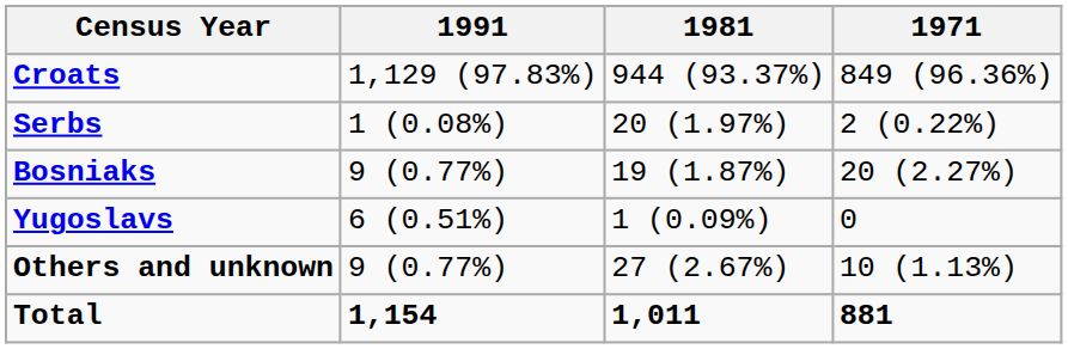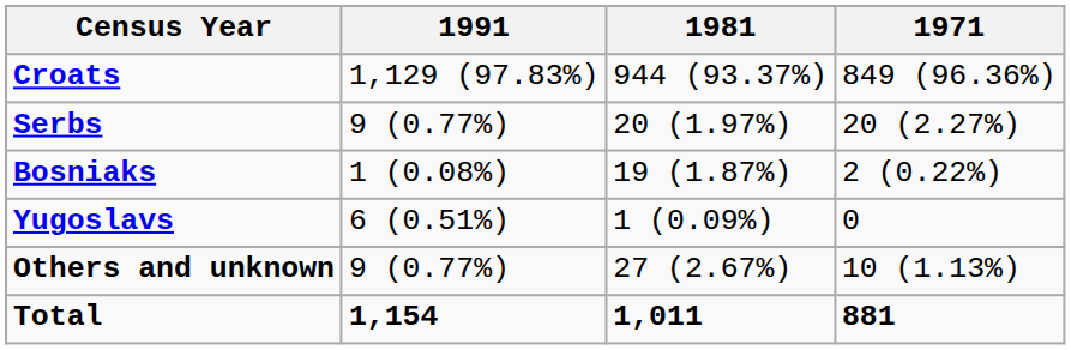Serbs | 1991: 1 (0.08%) -> 9 (0.77%)
Serbs | 1971: 2 (0.22%) -> 20 (2.27%)
Bosniaks | 1991: 9 (0.77%) -> 1 (0.08%)
Bosniaks | 1971: 20 (2.27%) -> 2 (0.22%)
